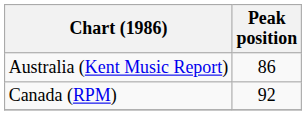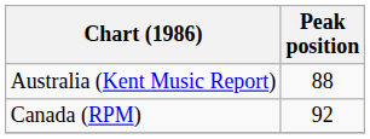Australia (Kent Music Report) | Peak position: 86 -> 88
